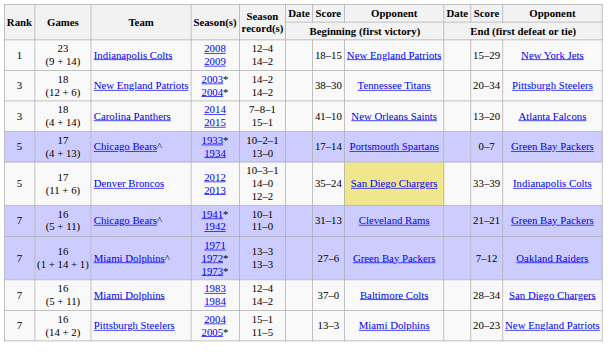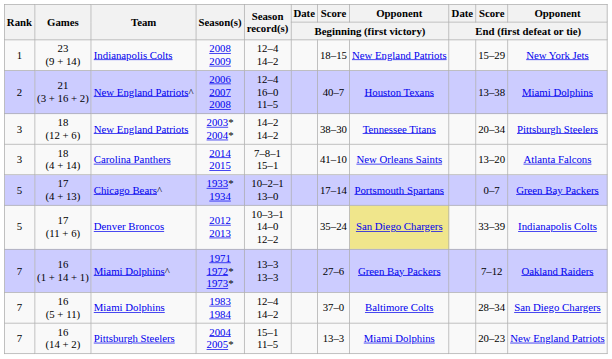+ row: 2 | 21 (3 + 16 + 2) | New England Patriots^ | 2006 2007 2008 | 12–4 16–0 11–5 | 40–7 | Houston Texans | 13–38 | Miami Dolphins
- row: 7 | 16 (5 + 11) | Chicago Bears^ | 1941* 1942 | 10–1 11–0 | 31–13 | Cleveland Rams | 21–21 | Green Bay Packers
